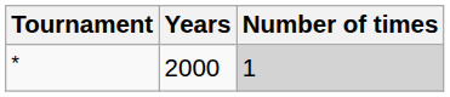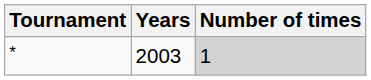* | Years: 2000 -> 2003
